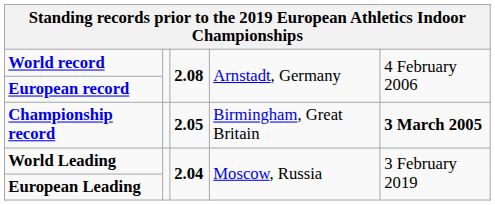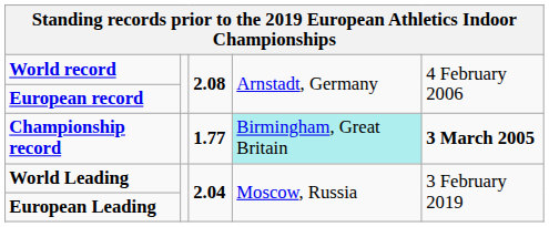Championship record | column 3: 2.05 -> 1.77
Championship record | column 4: no background -> paleturquoise background
